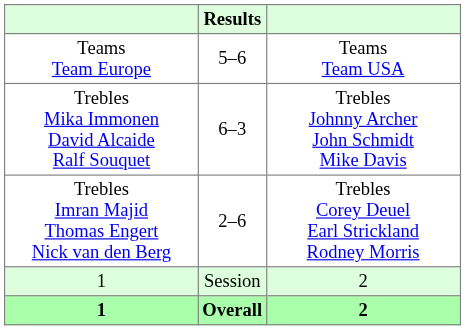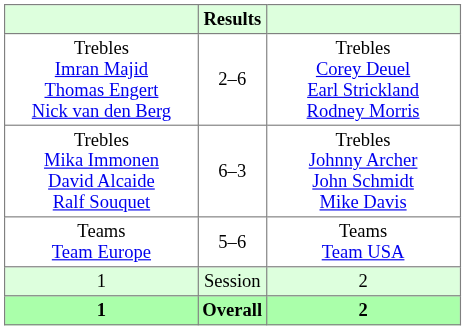rows swapped: Teams Team Europe <-> Trebles Imran Majid Thomas Engert Nick van den Berg
